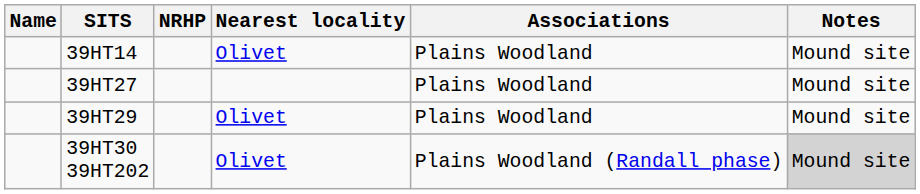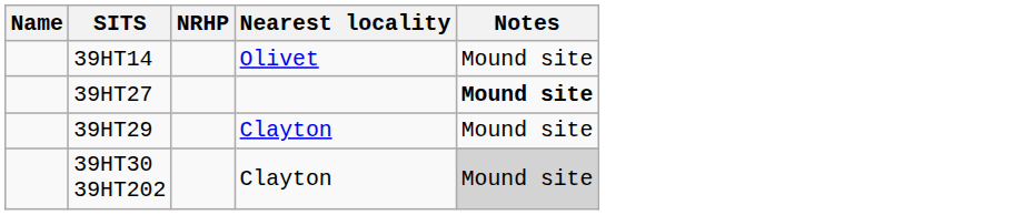- column: Associations | Plains Woodland | Plains Woodland | Plains Woodland | Plains Woodland (Randall phase)
39HT27 | Notes: normal -> bold
39HT29 | Nearest locality: Olivet -> Clayton
39HT30 39HT202 | Nearest locality: Olivet -> Clayton
